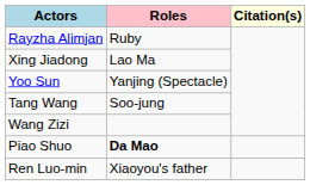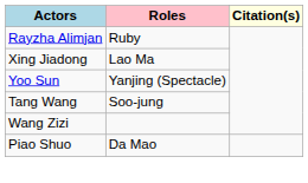Piao Shuo | Roles: bold -> normal
- row: Ren Luo-min | Xiaoyou's father
